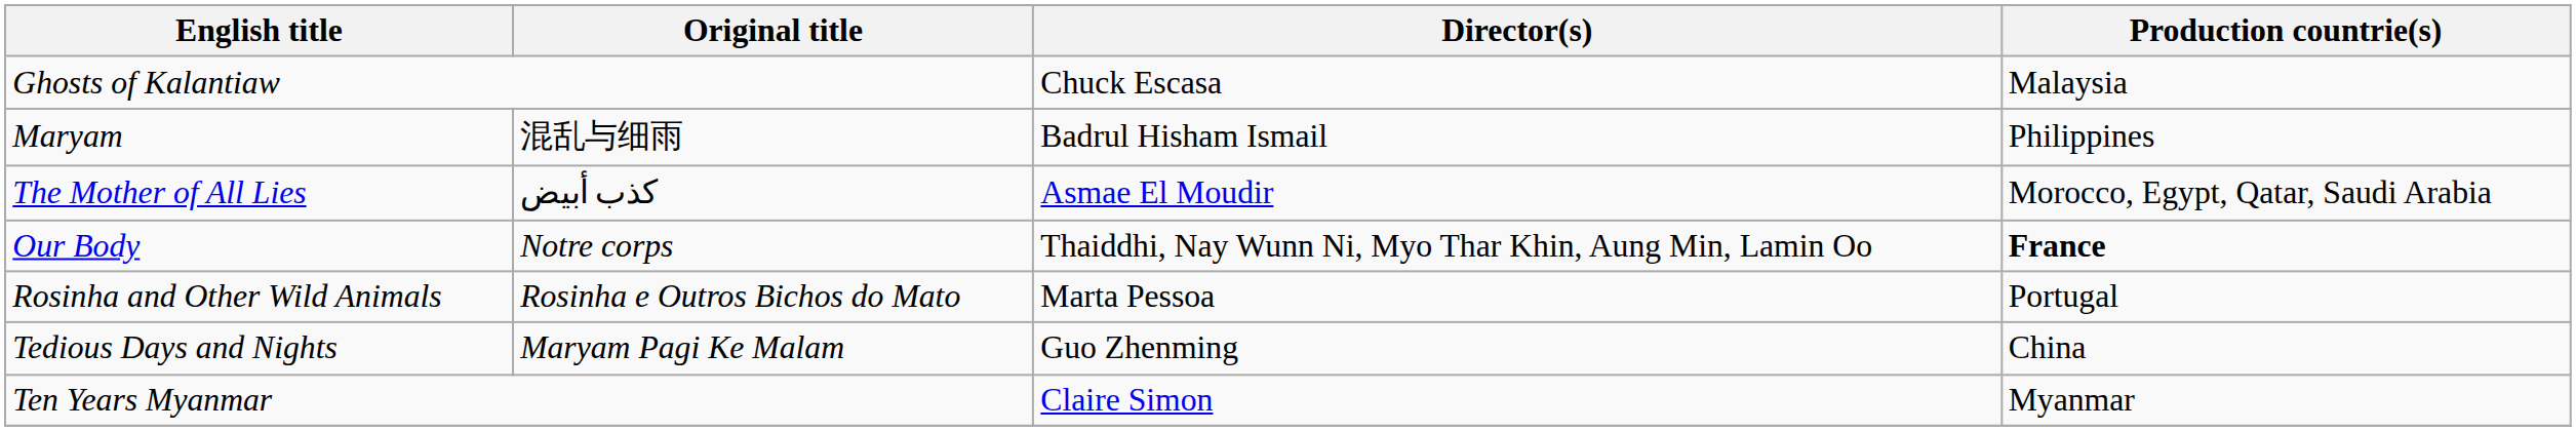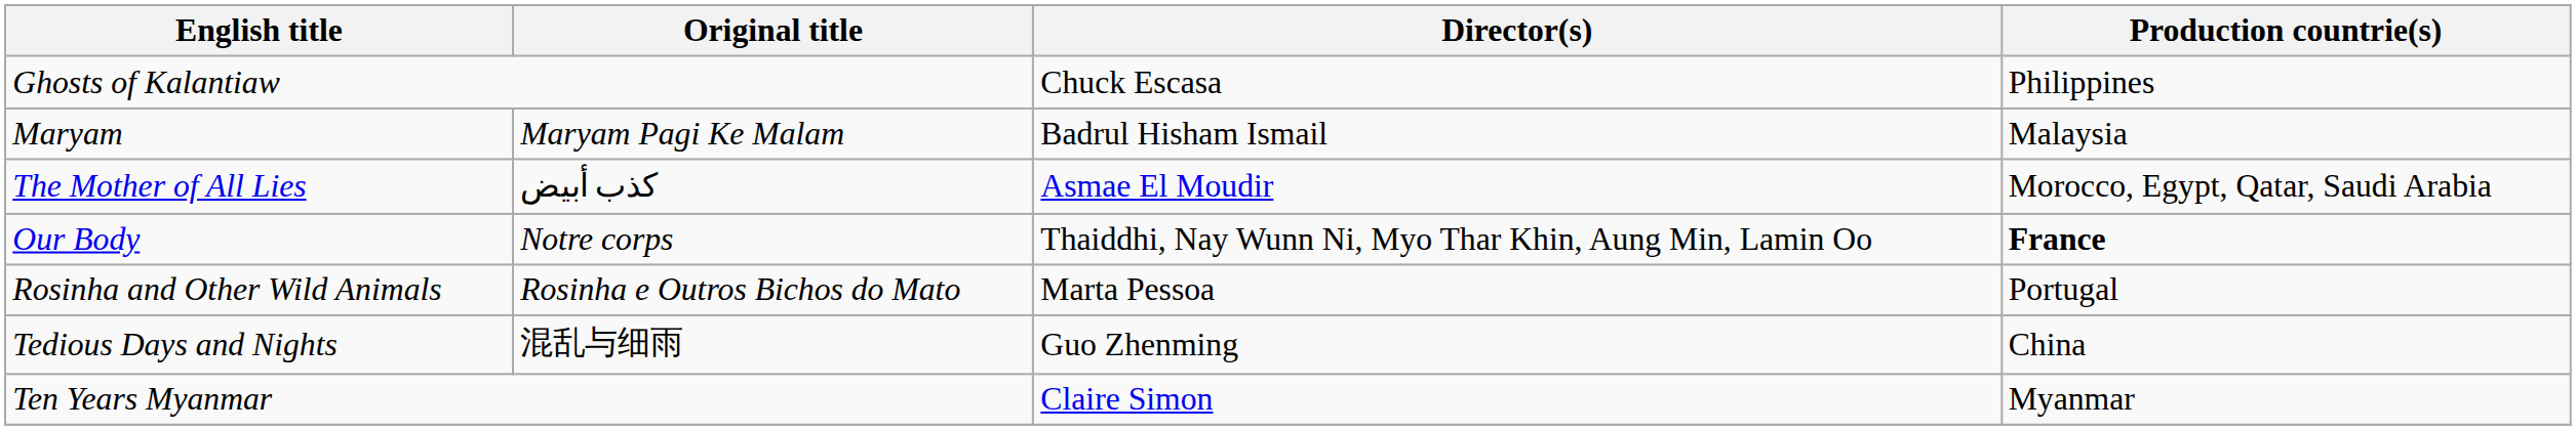Ghosts of Kalantiaw | Production countrie(s): Malaysia -> Philippines
Maryam | Original title: 混乱与细雨 -> Maryam Pagi Ke Malam
Maryam | Production countrie(s): Philippines -> Malaysia
Tedious Days and Nights | Original title: Maryam Pagi Ke Malam -> 混乱与细雨
